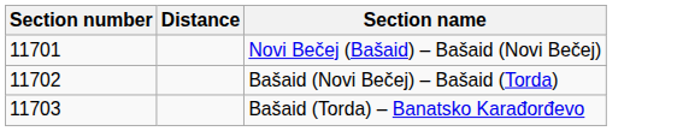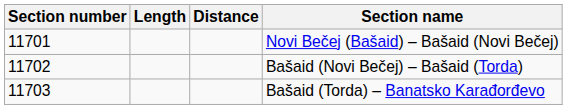+ column: Length
